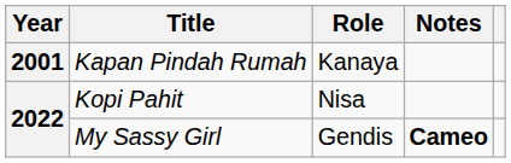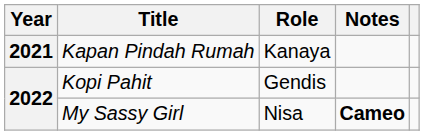Kapan Pindah Rumah | Year: 2001 -> 2021
Kopi Pahit | Role: Nisa -> Gendis
My Sassy Girl | Role: Gendis -> Nisa
